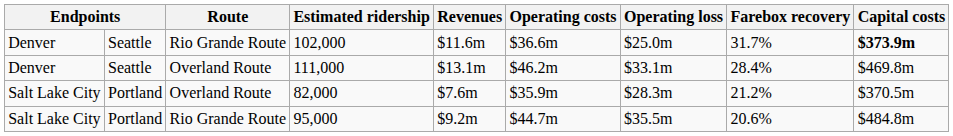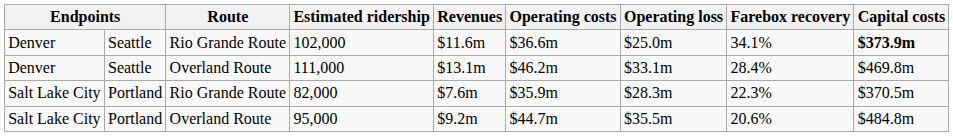102,000 | Farebox recovery: 31.7% -> 34.1%
82,000 | Route: Overland Route -> Rio Grande Route
82,000 | Farebox recovery: 21.2% -> 22.3%
95,000 | Route: Rio Grande Route -> Overland Route
